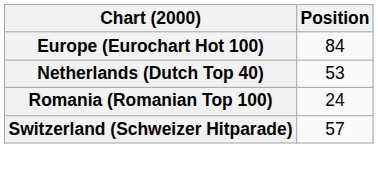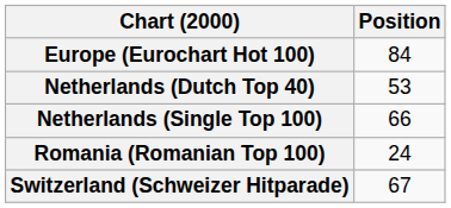+ row: Netherlands (Single Top 100) | 66
Switzerland (Schweizer Hitparade) | Position: 57 -> 67
